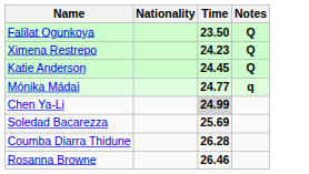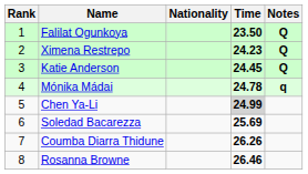+ column: Rank | 1 | 2 | 3 | 4 | 5 | 6 | 7 | 8
Mónika Mádai | Time: 24.77 -> 24.78
Coumba Diarra Thidune | Time: 26.28 -> 26.26
